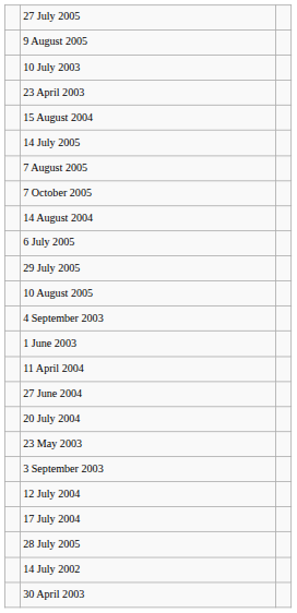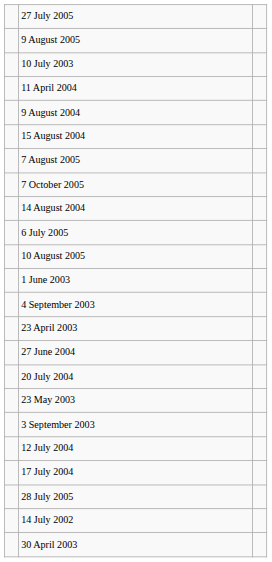rows swapped: 11 April 2004 <-> 23 April 2003
+ row: 9 August 2004
- row: 14 July 2005
- row: 29 July 2005
rows swapped: 1 June 2003 <-> 4 September 2003
